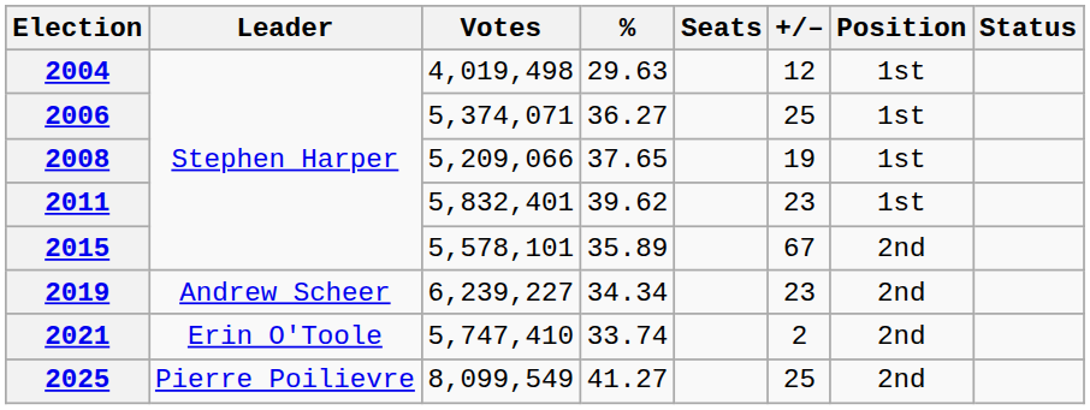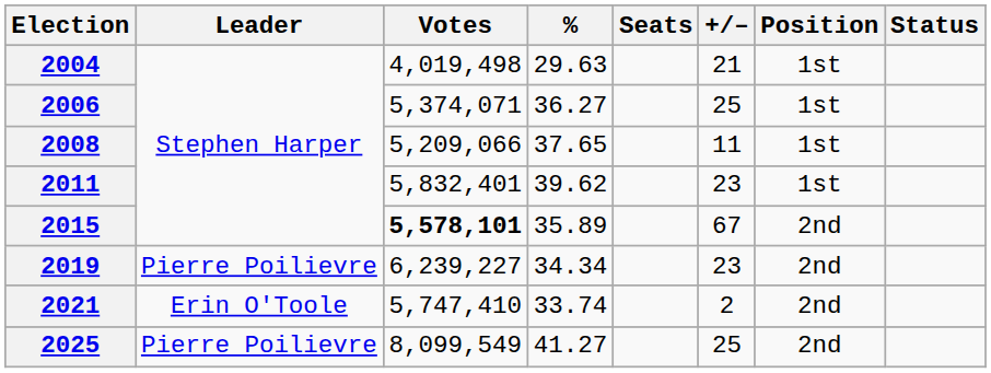2004 | +/–: 12 -> 21
2008 | +/–: 19 -> 11
2015 | Votes: normal -> bold
2019 | Leader: Andrew Scheer -> Pierre Poilievre
